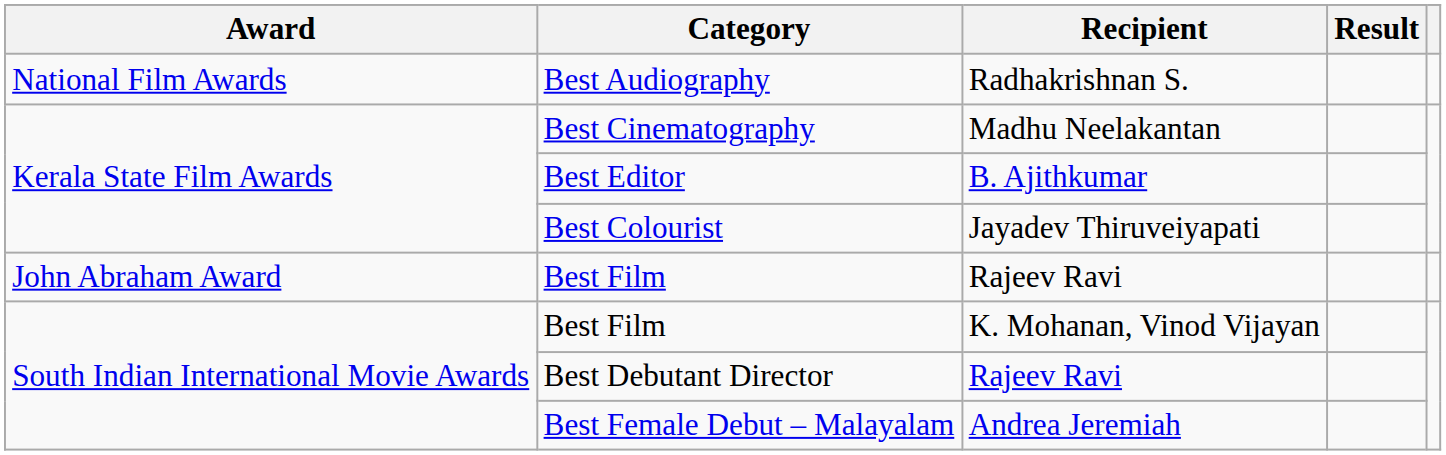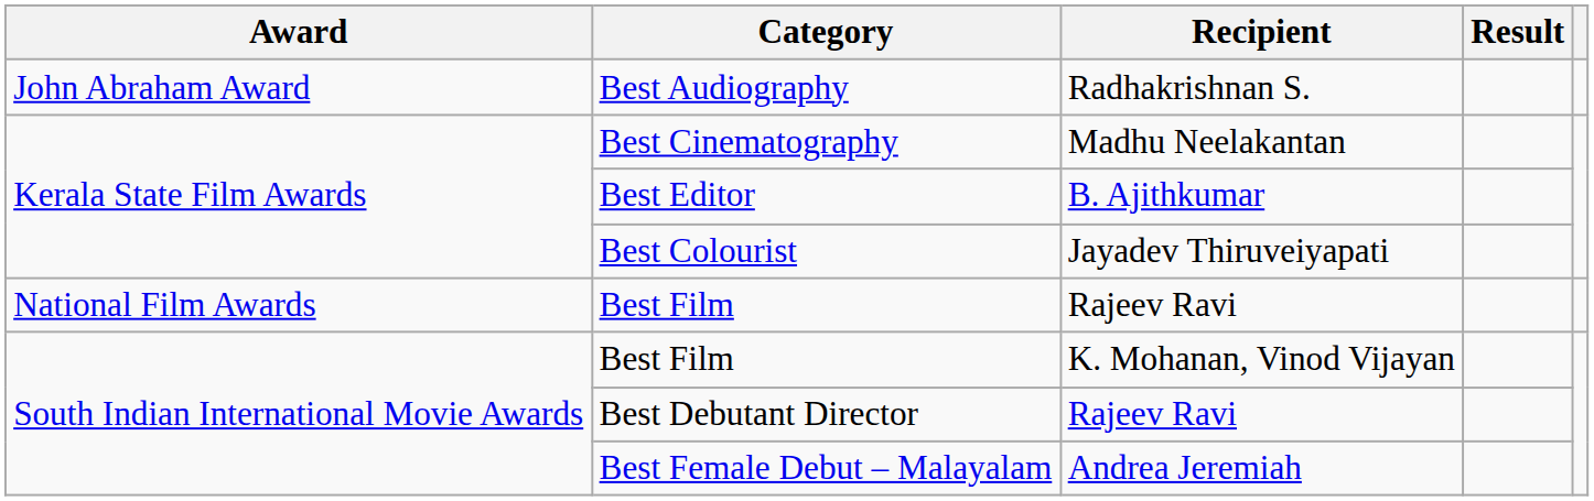Best Audiography | Award: National Film Awards -> John Abraham Award
Best Film / Rajeev Ravi | Award: John Abraham Award -> National Film Awards
